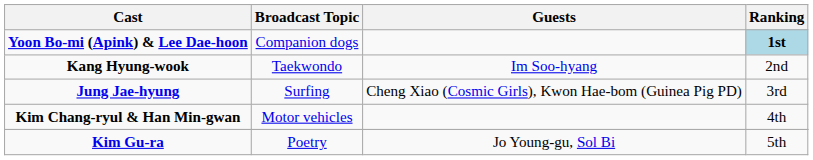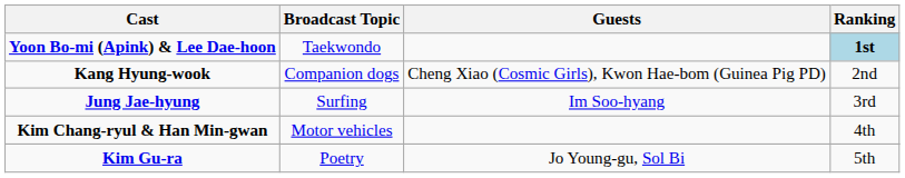Yoon Bo-mi (Apink) & Lee Dae-hoon | Broadcast Topic: Companion dogs -> Taekwondo
Kang Hyung-wook | Broadcast Topic: Taekwondo -> Companion dogs
Kang Hyung-wook | Guests: Im Soo-hyang -> Cheng Xiao (Cosmic Girls), Kwon Hae-bom (Guinea Pig PD)
Jung Jae-hyung | Guests: Cheng Xiao (Cosmic Girls), Kwon Hae-bom (Guinea Pig PD) -> Im Soo-hyang
